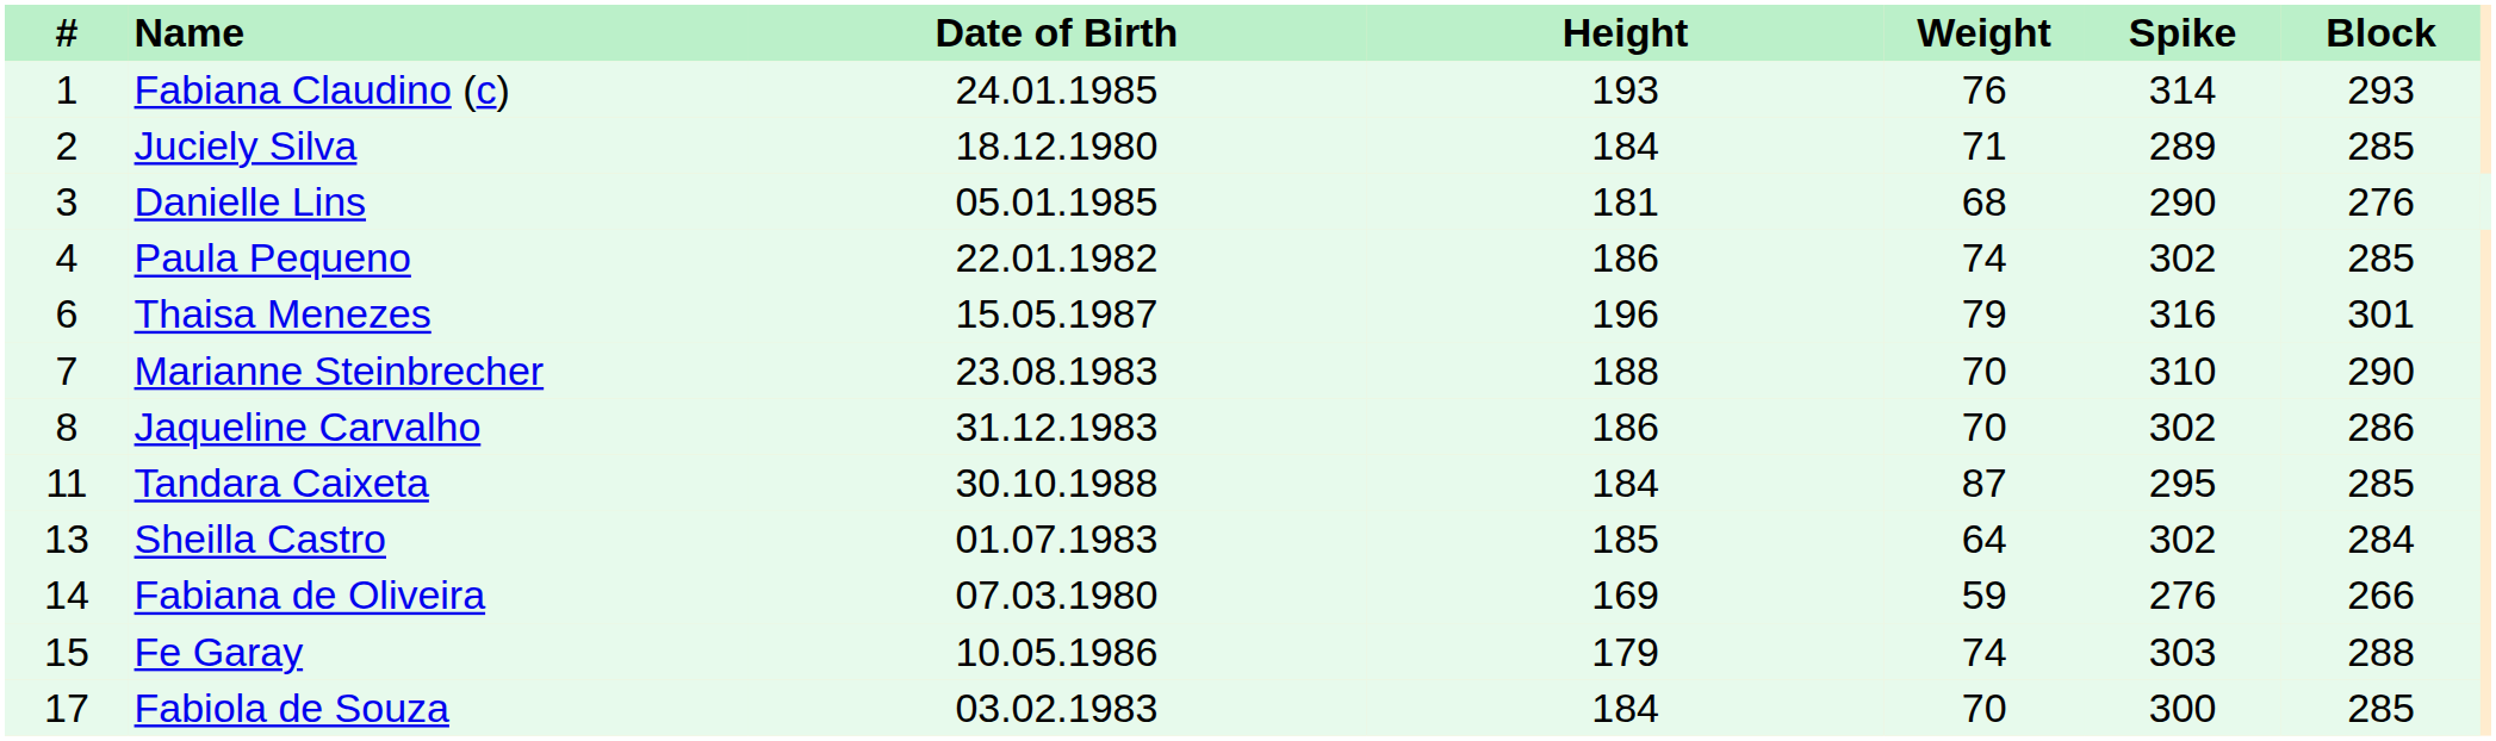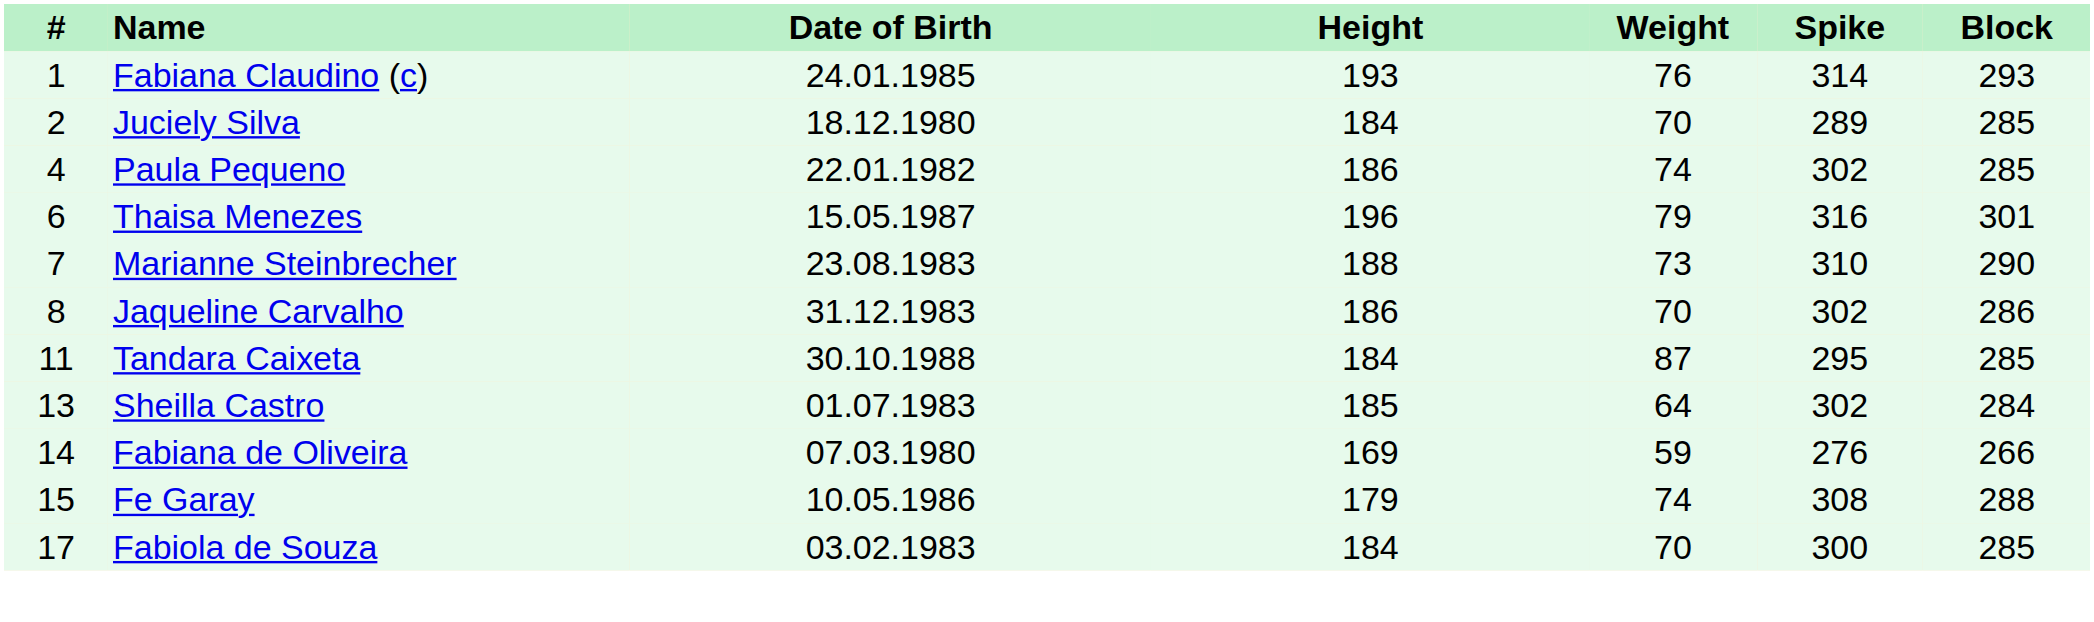Juciely Silva | Weight: 71 -> 70
- row: 3 | Danielle Lins | 05.01.1985 | 181 | 68 | 290 | 276
Marianne Steinbrecher | Weight: 70 -> 73
Fe Garay | Spike: 303 -> 308
